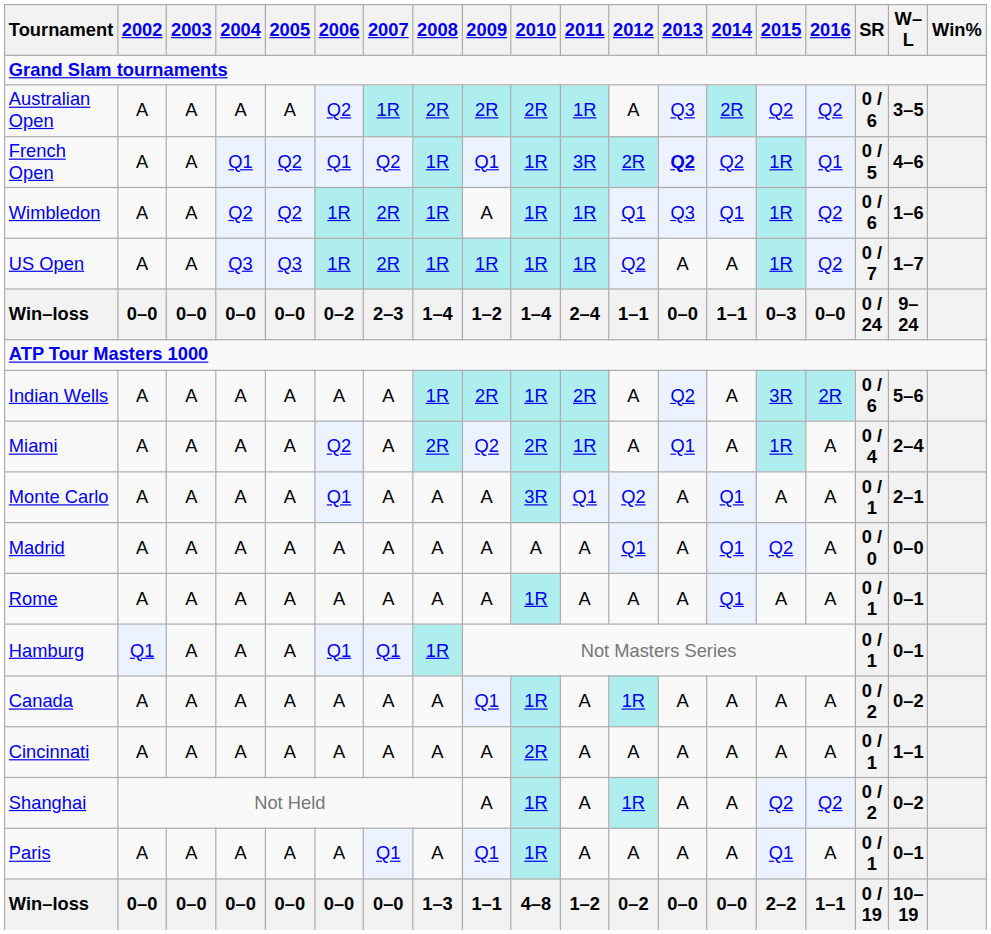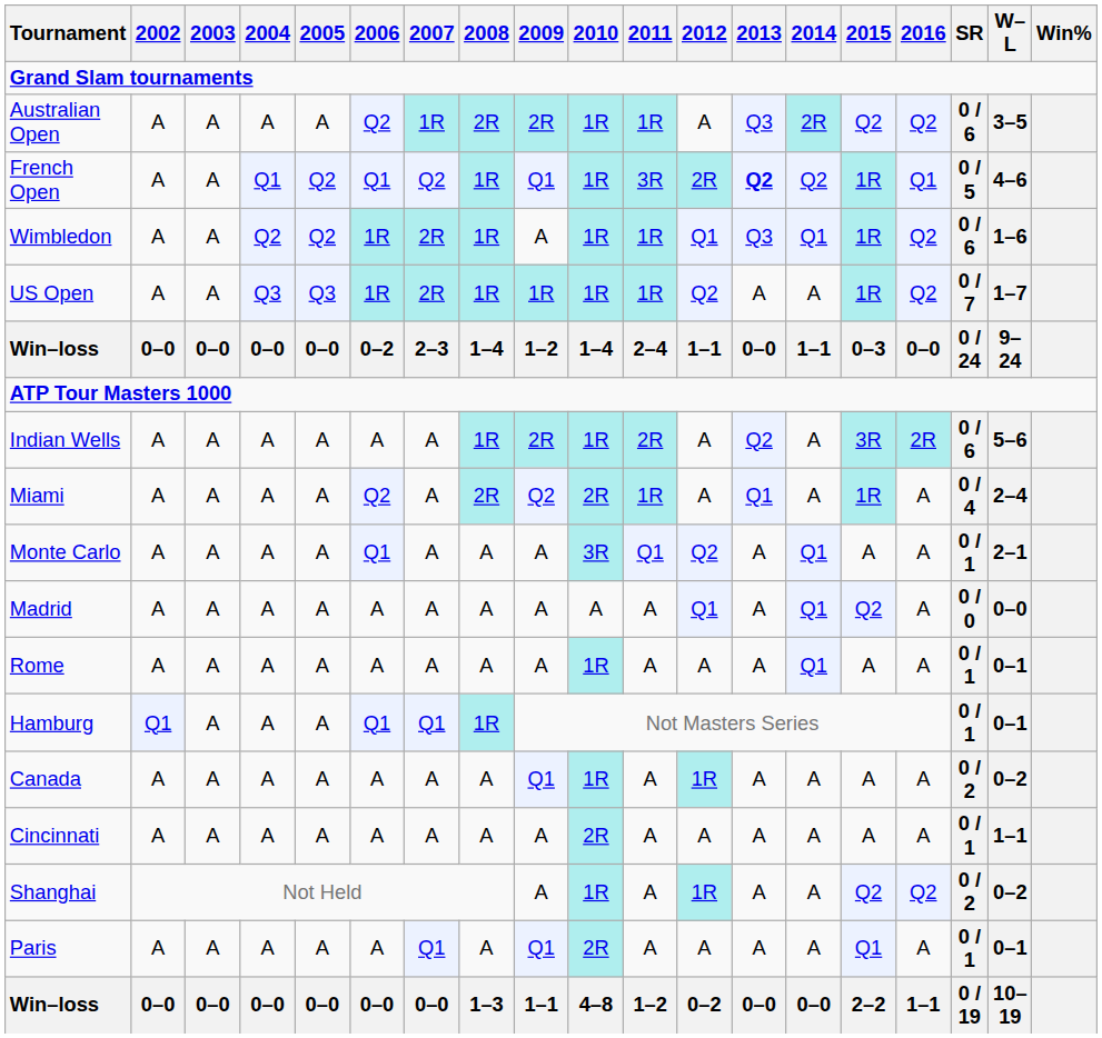Australian Open | 2010: 2R -> 1R
Paris | 2010: 1R -> 2R
